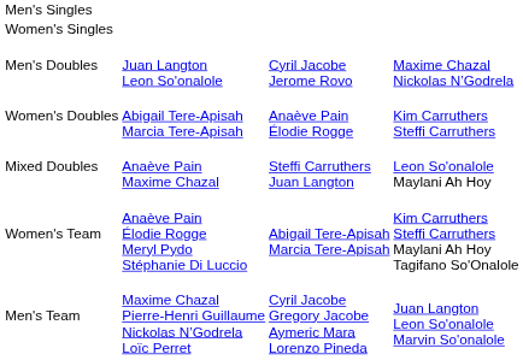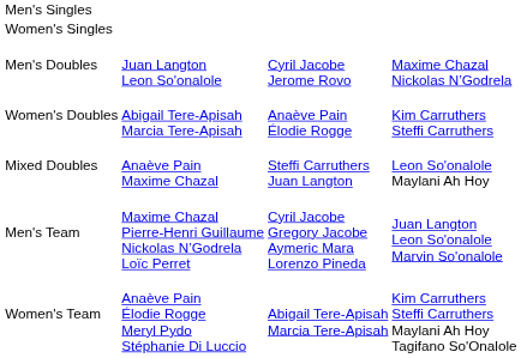rows swapped: Men's Team <-> Women's Team
